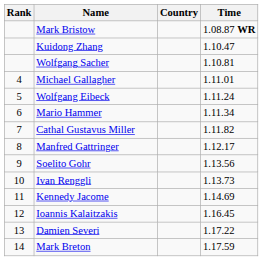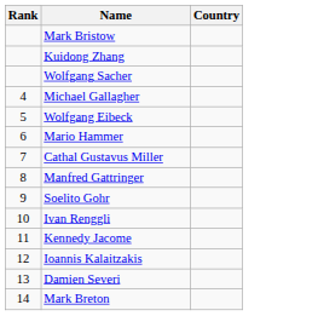- column: Time | 1.08.87 WR | 1.10.47 | 1.10.81 | 1.11.01 | 1.11.24 | 1.11.34 | 1.11.82 | 1.12.17 | 1.13.56 | 1.13.73 | 1.14.69 | 1.16.45 | 1.17.22 | 1.17.59
